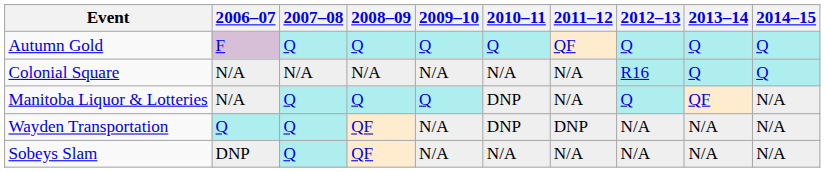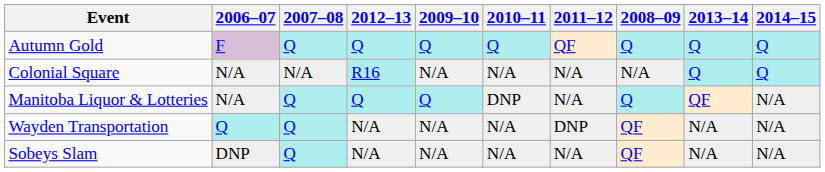columns swapped: 2008–09 <-> 2012–13
Wayden Transportation | 2010–11: DNP -> N/A
